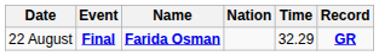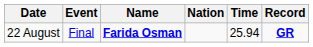22 August | Event: bold -> normal
22 August | Time: 32.29 -> 25.94
